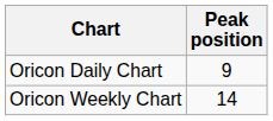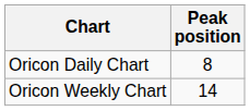Oricon Daily Chart | Peak position: 9 -> 8
